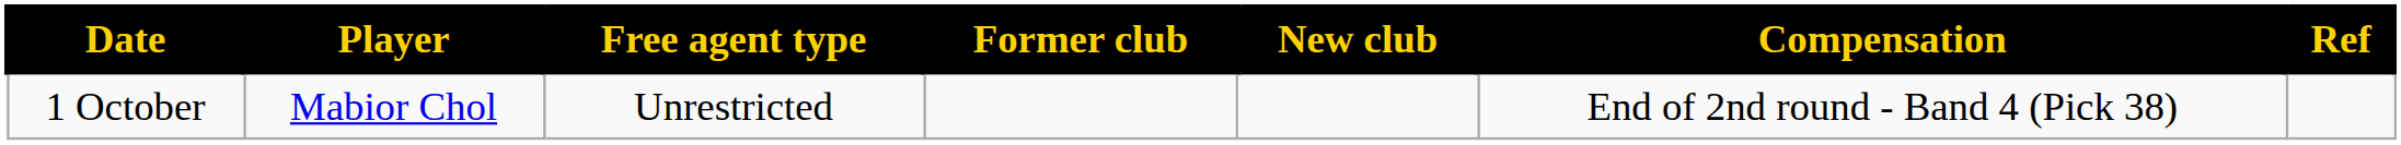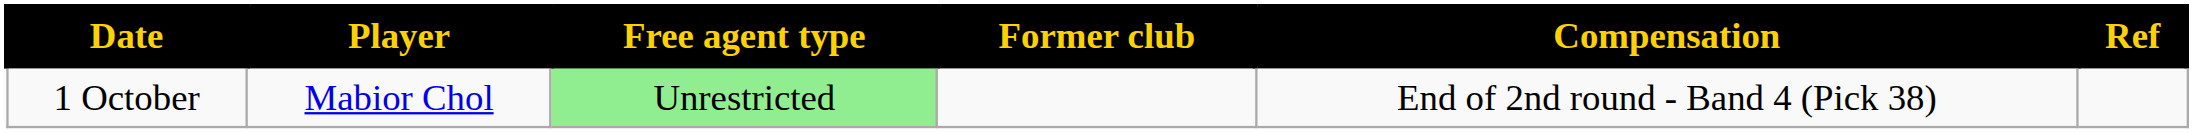- column: New club
1 October | Free agent type: no background -> lightgreen background
